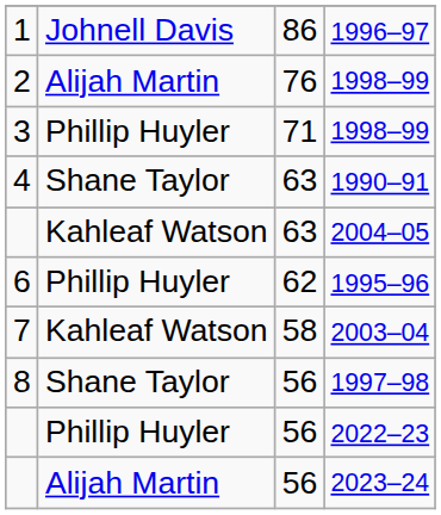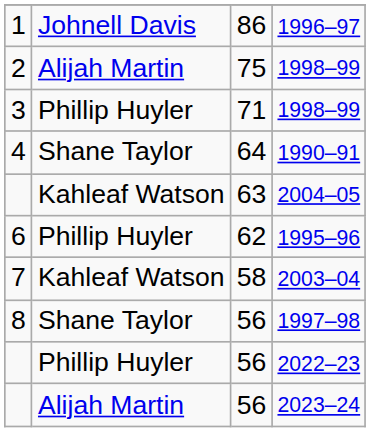2 / 1998–99 | column 3: 76 -> 75
1990–91 | column 3: 63 -> 64
